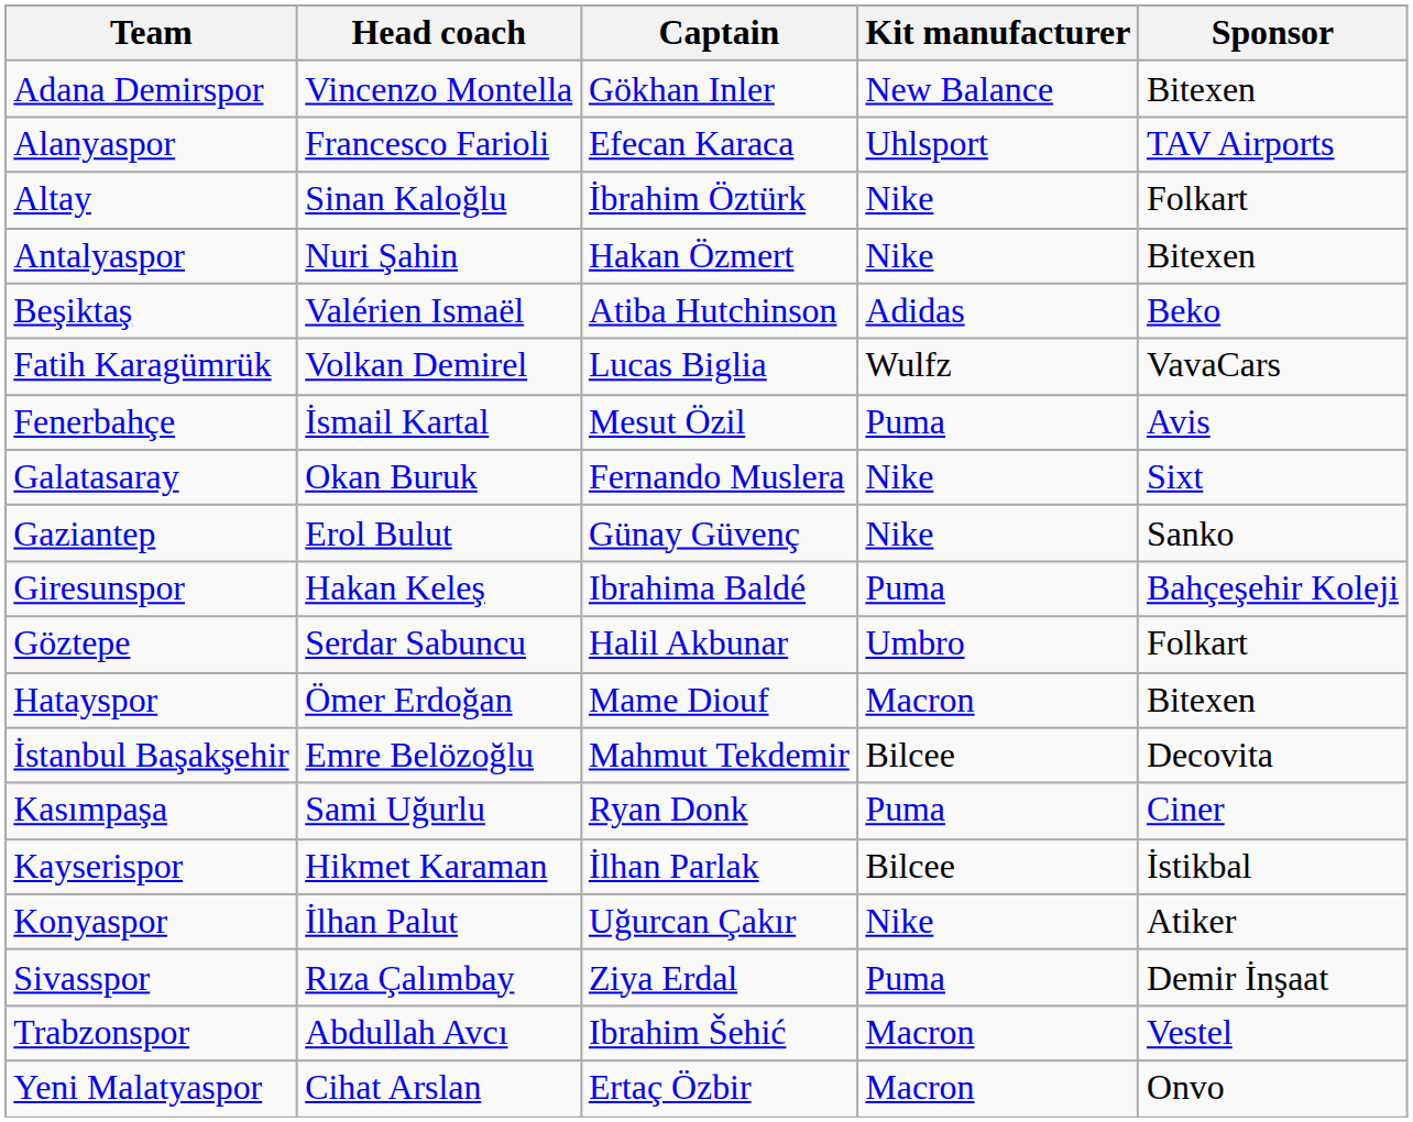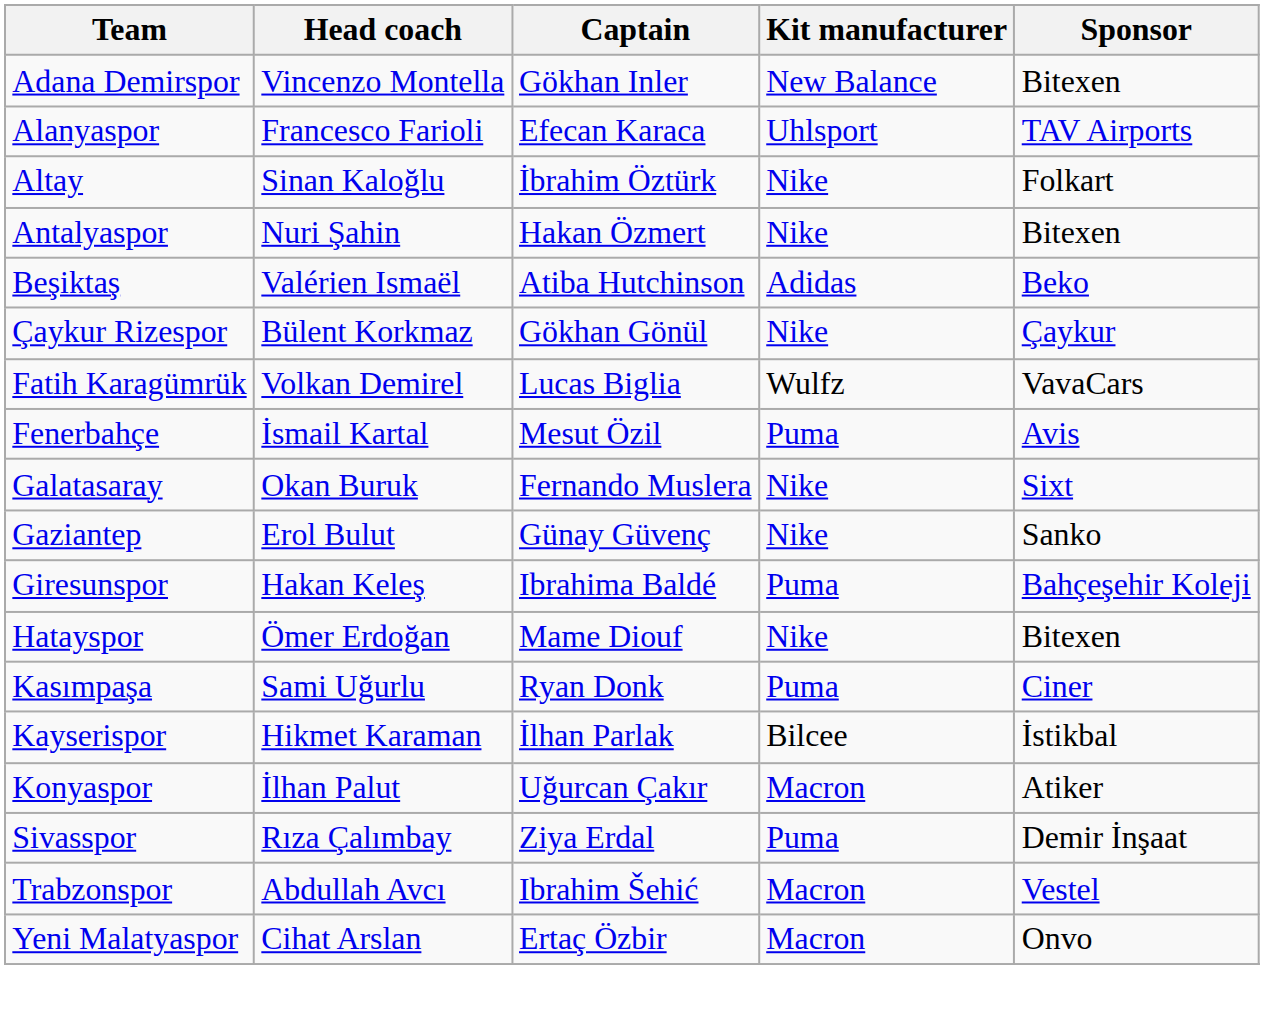+ row: Çaykur Rizespor | Bülent Korkmaz | Gökhan Gönül | Nike | Çaykur
- row: Göztepe | Serdar Sabuncu | Halil Akbunar | Umbro | Folkart
Hatayspor | Kit manufacturer: Macron -> Nike
- row: İstanbul Başakşehir | Emre Belözoğlu | Mahmut Tekdemir | Bilcee | Decovita
Konyaspor | Kit manufacturer: Nike -> Macron
